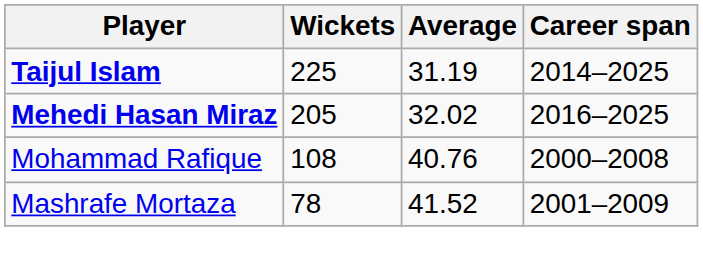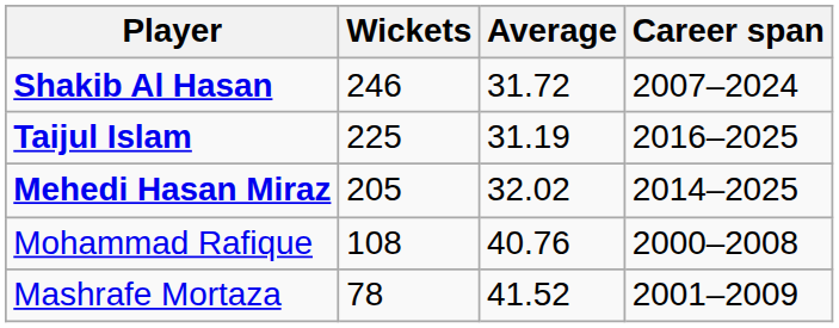+ row: Shakib Al Hasan | 246 | 31.72 | 2007–2024
Taijul Islam | Career span: 2014–2025 -> 2016–2025
Mehedi Hasan Miraz | Career span: 2016–2025 -> 2014–2025
